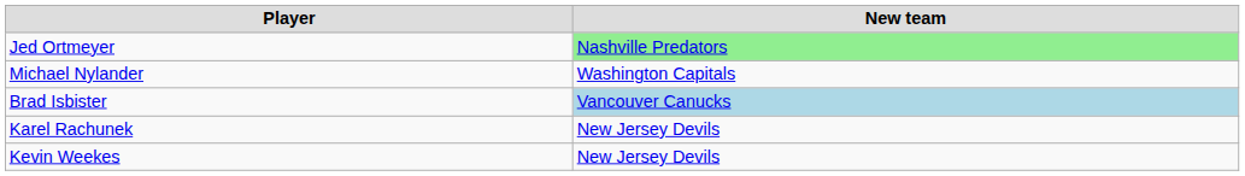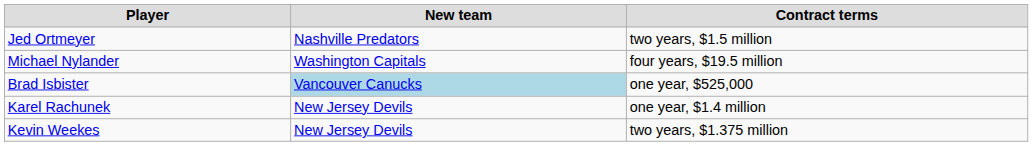+ column: Contract terms | two years, $1.5 million | four years, $19.5 million | one year, $525,000 | one year, $1.4 million | two years, $1.375 million
Jed Ortmeyer | New team: lightgreen background -> no background
